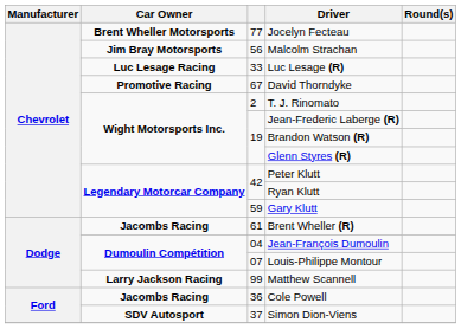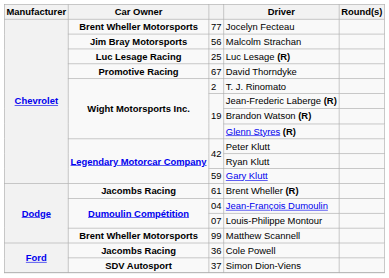Luc Lesage (R) | column 3: 33 -> 25
Matthew Scannell | Car Owner: Larry Jackson Racing -> Brent Wheller Motorsports
